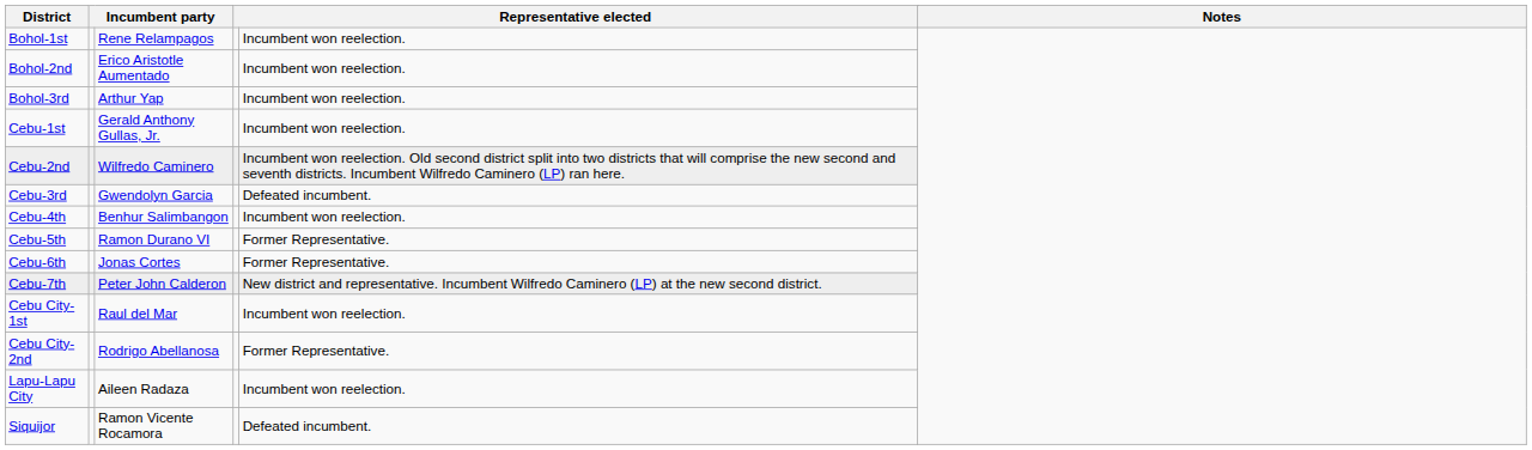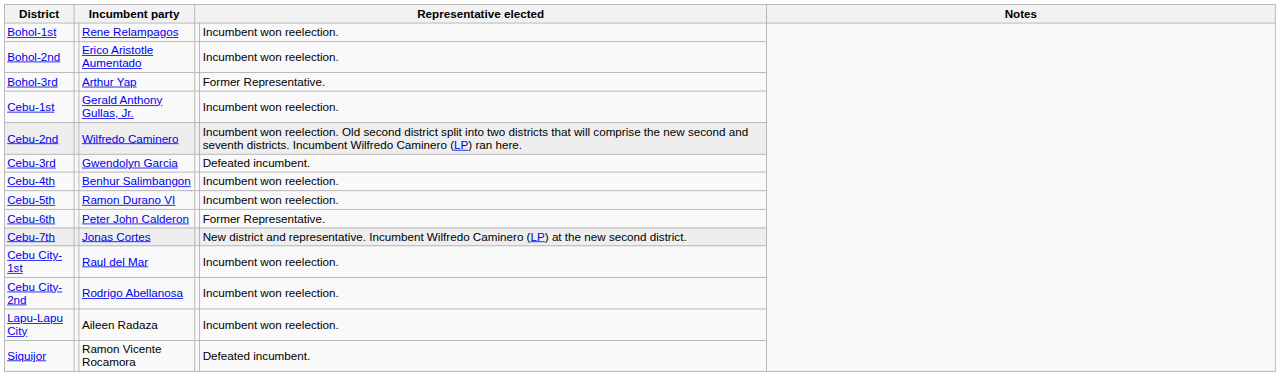Bohol-3rd | column 5: Incumbent won reelection. -> Former Representative.
Cebu-5th | column 5: Former Representative. -> Incumbent won reelection.
Cebu-6th | column 3: Jonas Cortes -> Peter John Calderon
Cebu-7th | column 3: Peter John Calderon -> Jonas Cortes
Cebu City-2nd | column 5: Former Representative. -> Incumbent won reelection.
